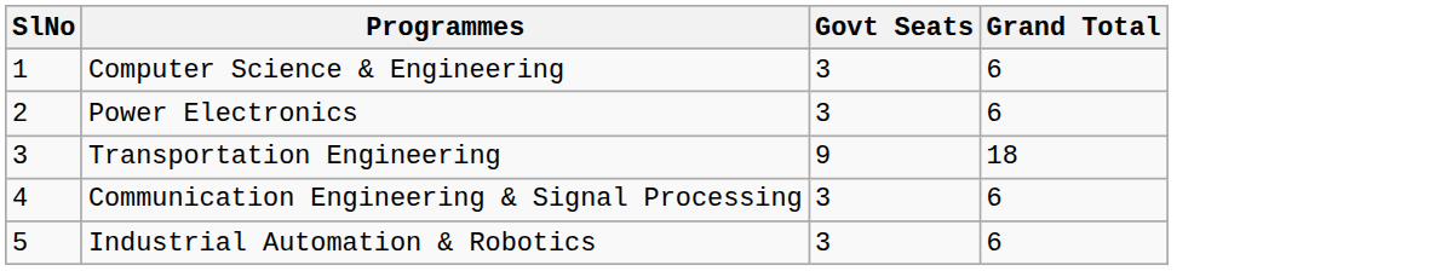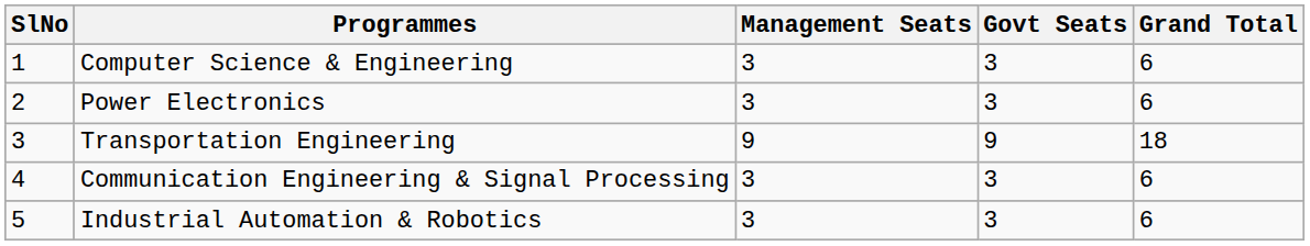+ column: Management Seats | 3 | 3 | 9 | 3 | 3
